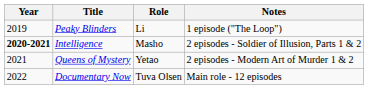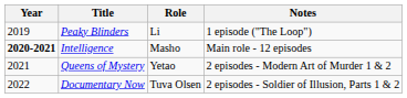Intelligence | Notes: 2 episodes - Soldier of Illusion, Parts 1 & 2 -> Main role - 12 episodes
Documentary Now | Notes: Main role - 12 episodes -> 2 episodes - Soldier of Illusion, Parts 1 & 2
